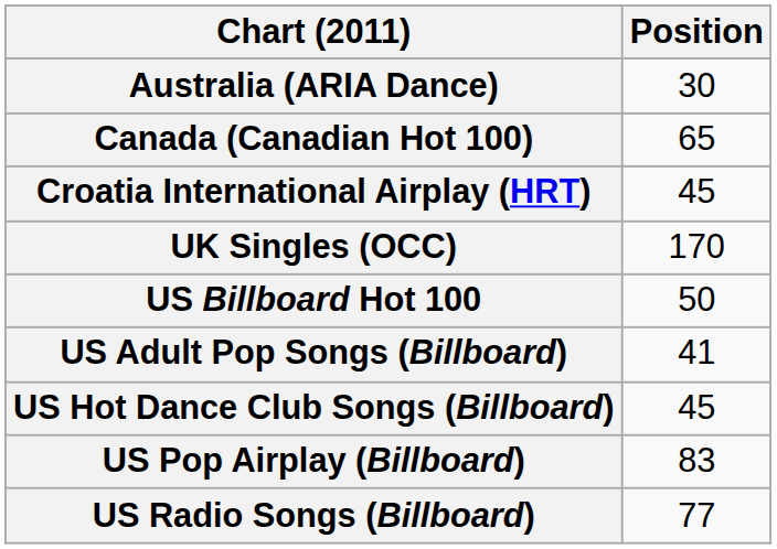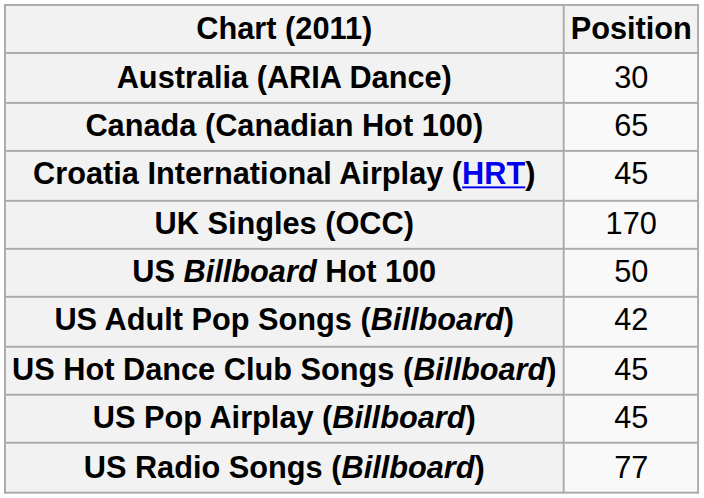US Adult Pop Songs (Billboard) | Position: 41 -> 42
US Pop Airplay (Billboard) | Position: 83 -> 45
